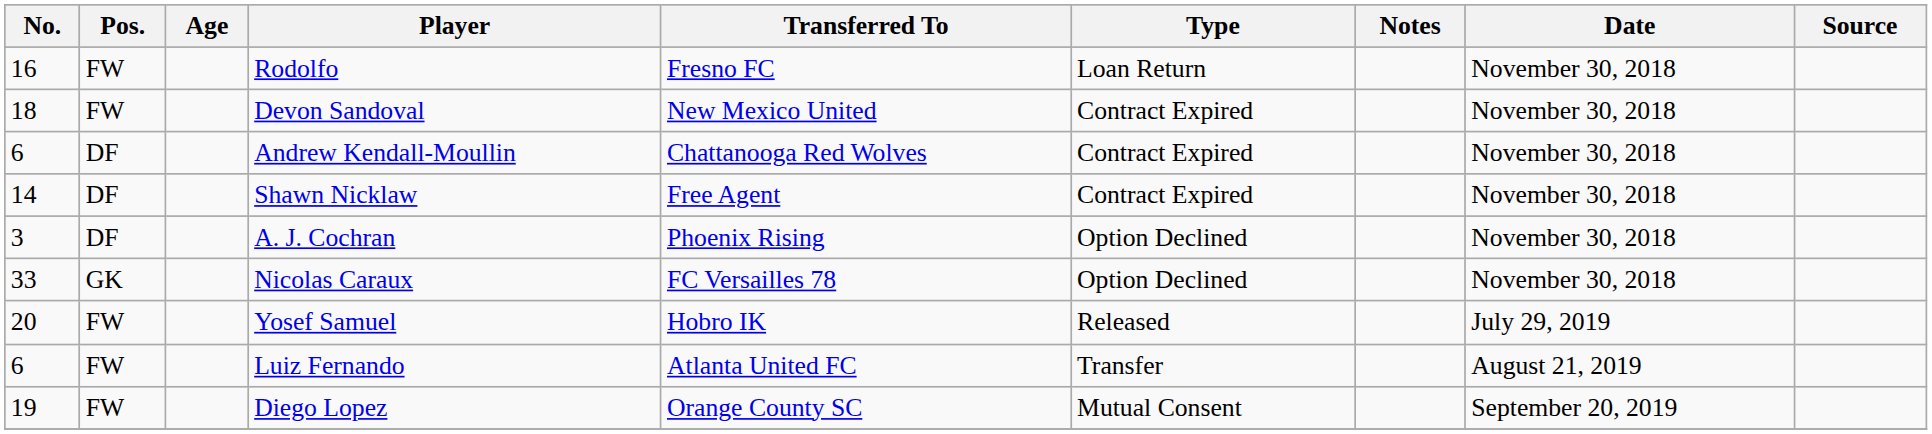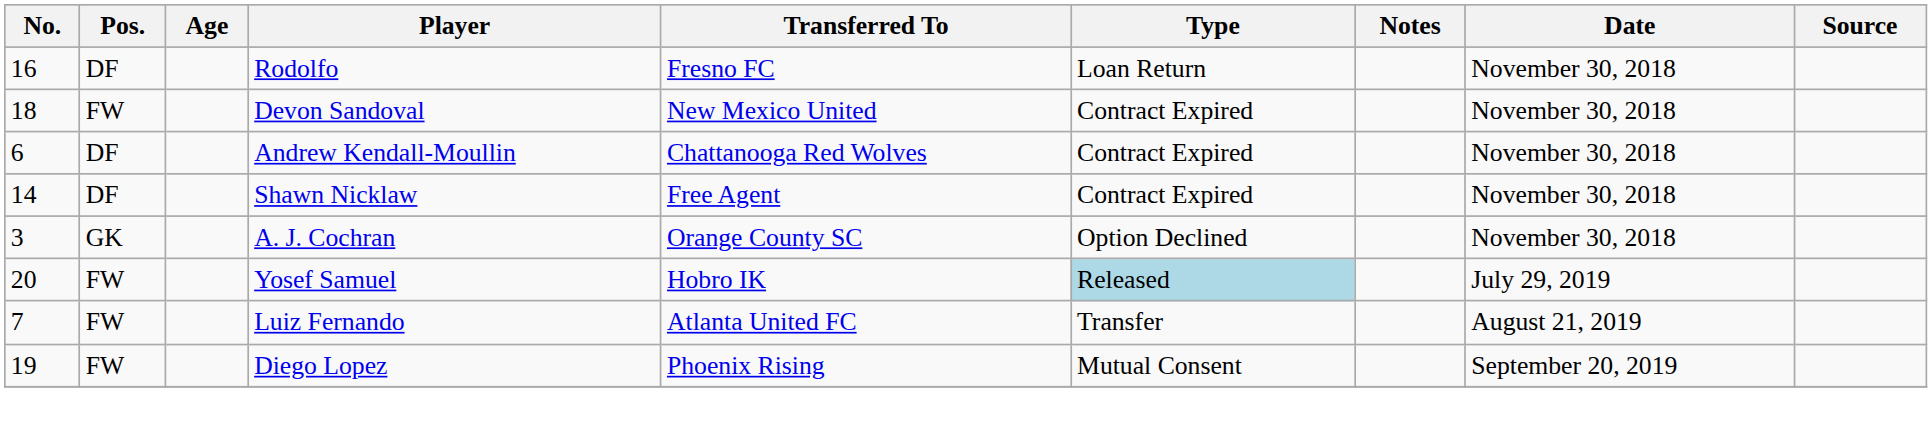Rodolfo | Pos.: FW -> DF
A. J. Cochran | Pos.: DF -> GK
A. J. Cochran | Transferred To: Phoenix Rising -> Orange County SC
- row: 33 | GK | Nicolas Caraux | FC Versailles 78 | Option Declined | November 30, 2018
Yosef Samuel | Type: no background -> lightblue background
Luiz Fernando | No.: 6 -> 7
Diego Lopez | Transferred To: Orange County SC -> Phoenix Rising
